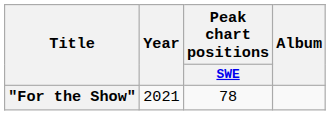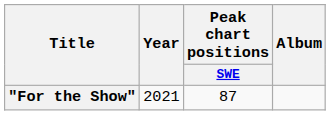"For the Show" | Peak chart positions / SWE: 78 -> 87
